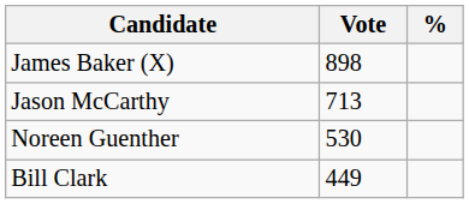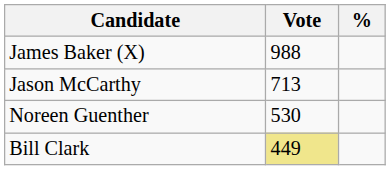James Baker (X) | Vote: 898 -> 988
Bill Clark | Vote: no background -> khaki background
